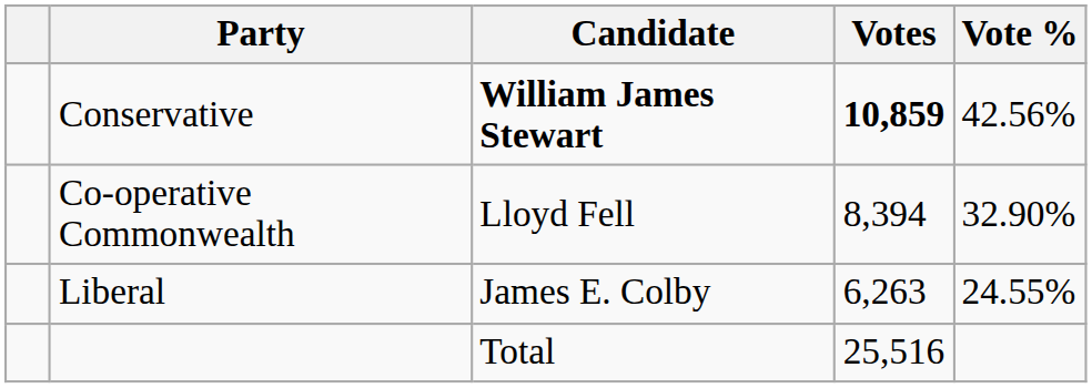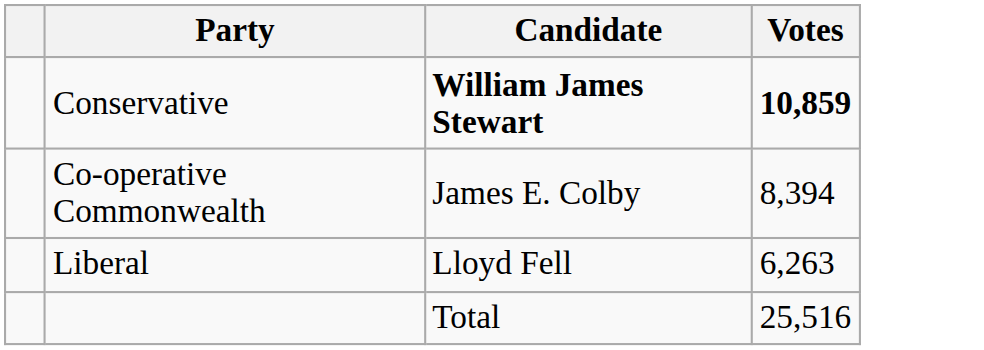- column: Vote % | 42.56% | 32.90% | 24.55%
Co-operative Commonwealth | Candidate: Lloyd Fell -> James E. Colby
Liberal | Candidate: James E. Colby -> Lloyd Fell
